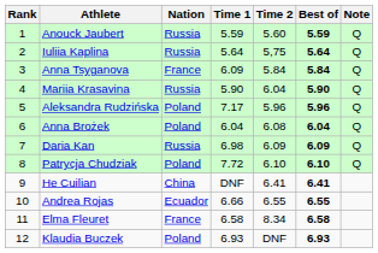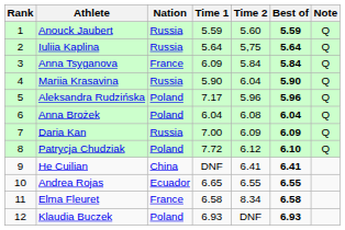Daria Kan | Time 1: 6.98 -> 7.00
Patrycja Chudziak | Time 2: 6.10 -> 6.12
Andrea Rojas | Time 1: 6.66 -> 6.65
